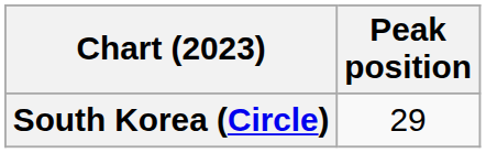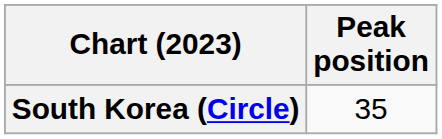South Korea (Circle) | Peak position: 29 -> 35
